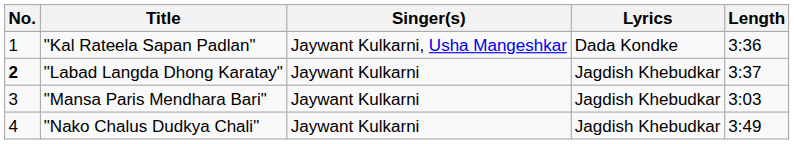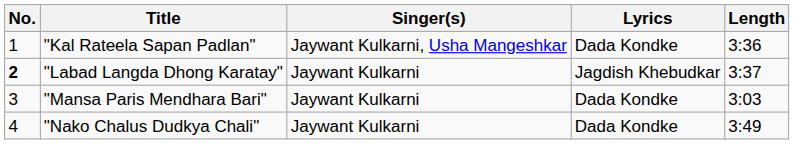"Mansa Paris Mendhara Bari" | Lyrics: Jagdish Khebudkar -> Dada Kondke
"Nako Chalus Dudkya Chali" | Lyrics: Jagdish Khebudkar -> Dada Kondke
